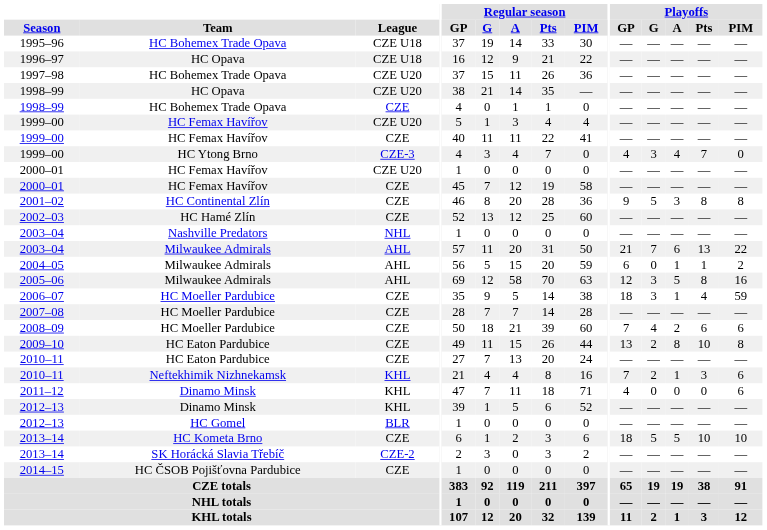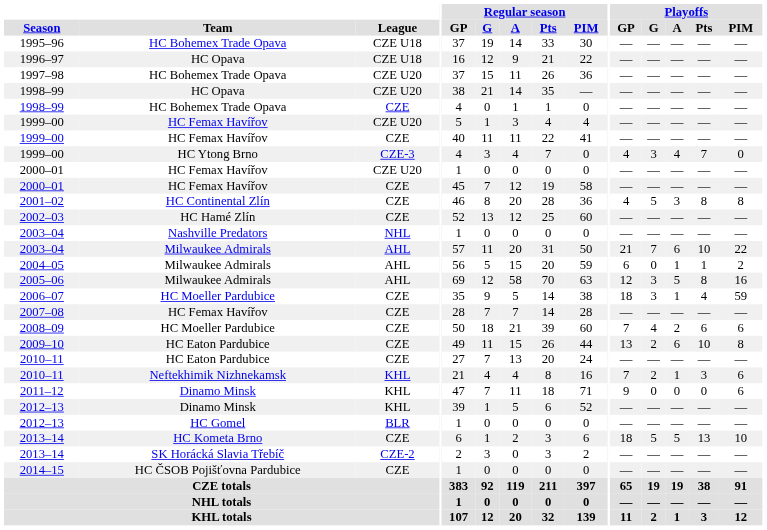2001–02 | Playoffs / GP: 9 -> 4
2003–04 / AHL | Playoffs / Pts: 13 -> 10
2007–08 | Team: HC Moeller Pardubice -> HC Femax Havířov
2009–10 | Playoffs / A: 8 -> 6
2011–12 | Playoffs / GP: 4 -> 9
2013–14 / CZE | Playoffs / Pts: 10 -> 13
